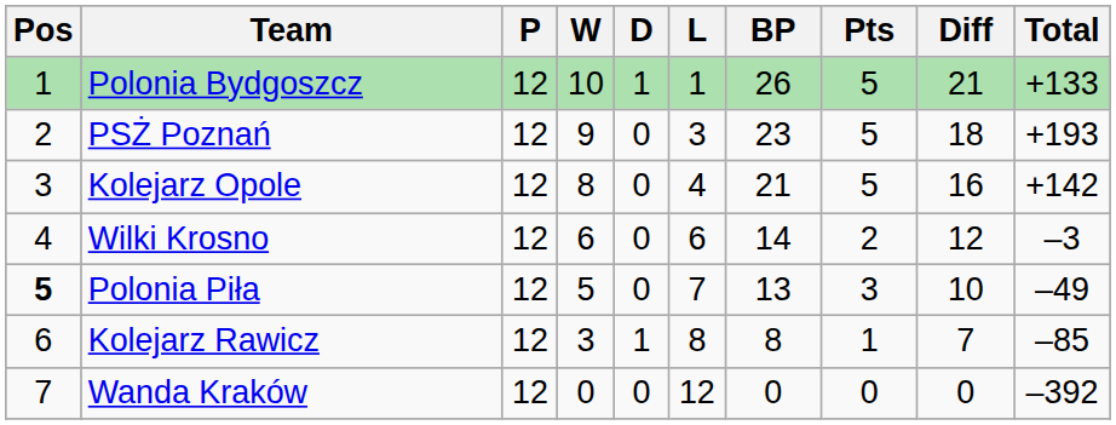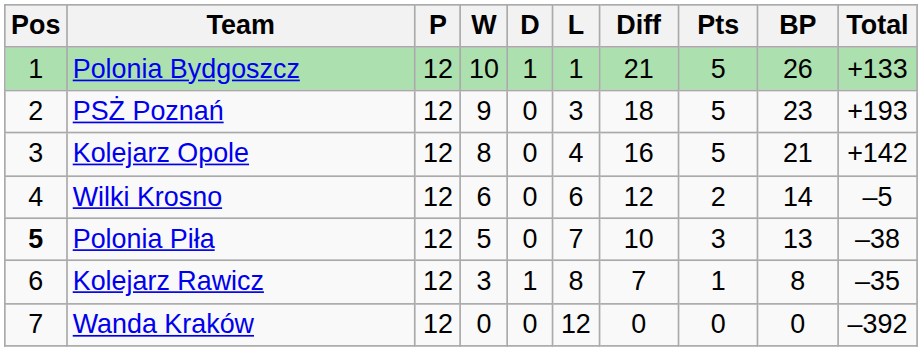columns swapped: Diff <-> BP
Wilki Krosno | Total: –3 -> –5
Polonia Piła | Total: –49 -> –38
Kolejarz Rawicz | Total: –85 -> –35
